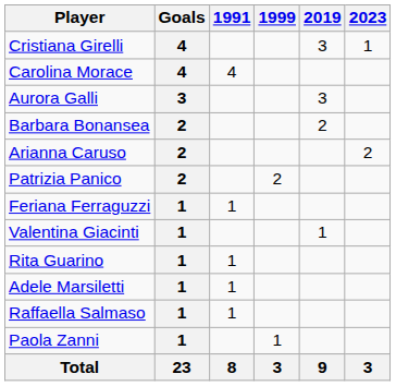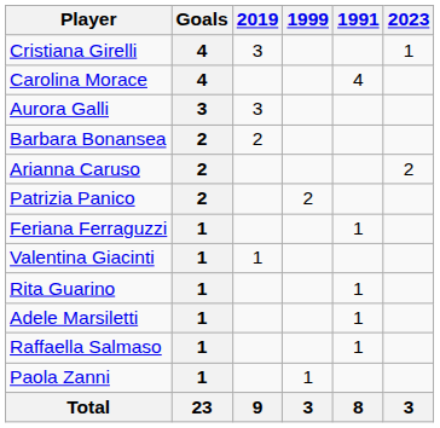columns swapped: 1991 <-> 2019
